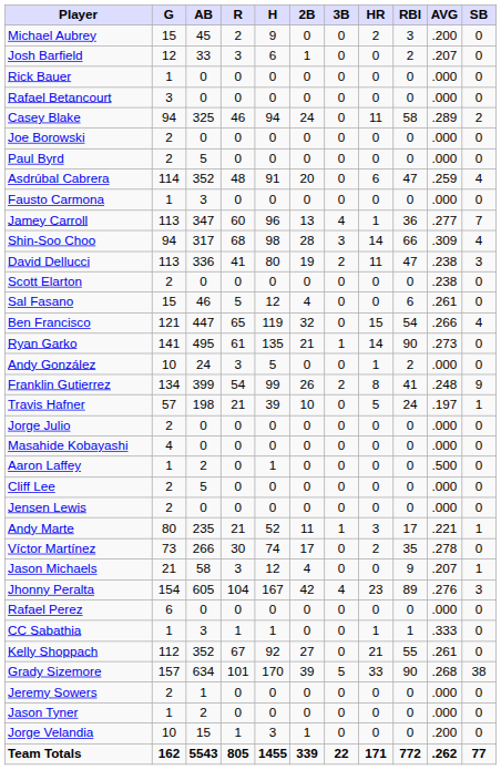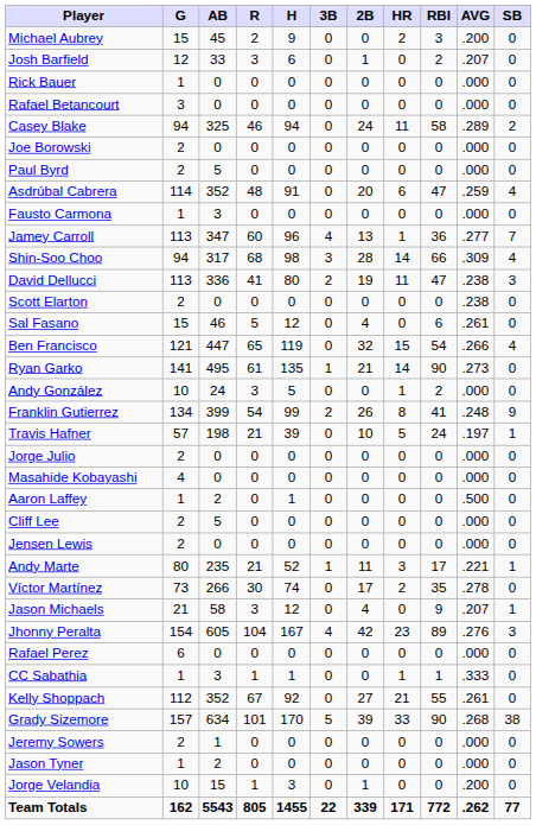columns swapped: 2B <-> 3B
